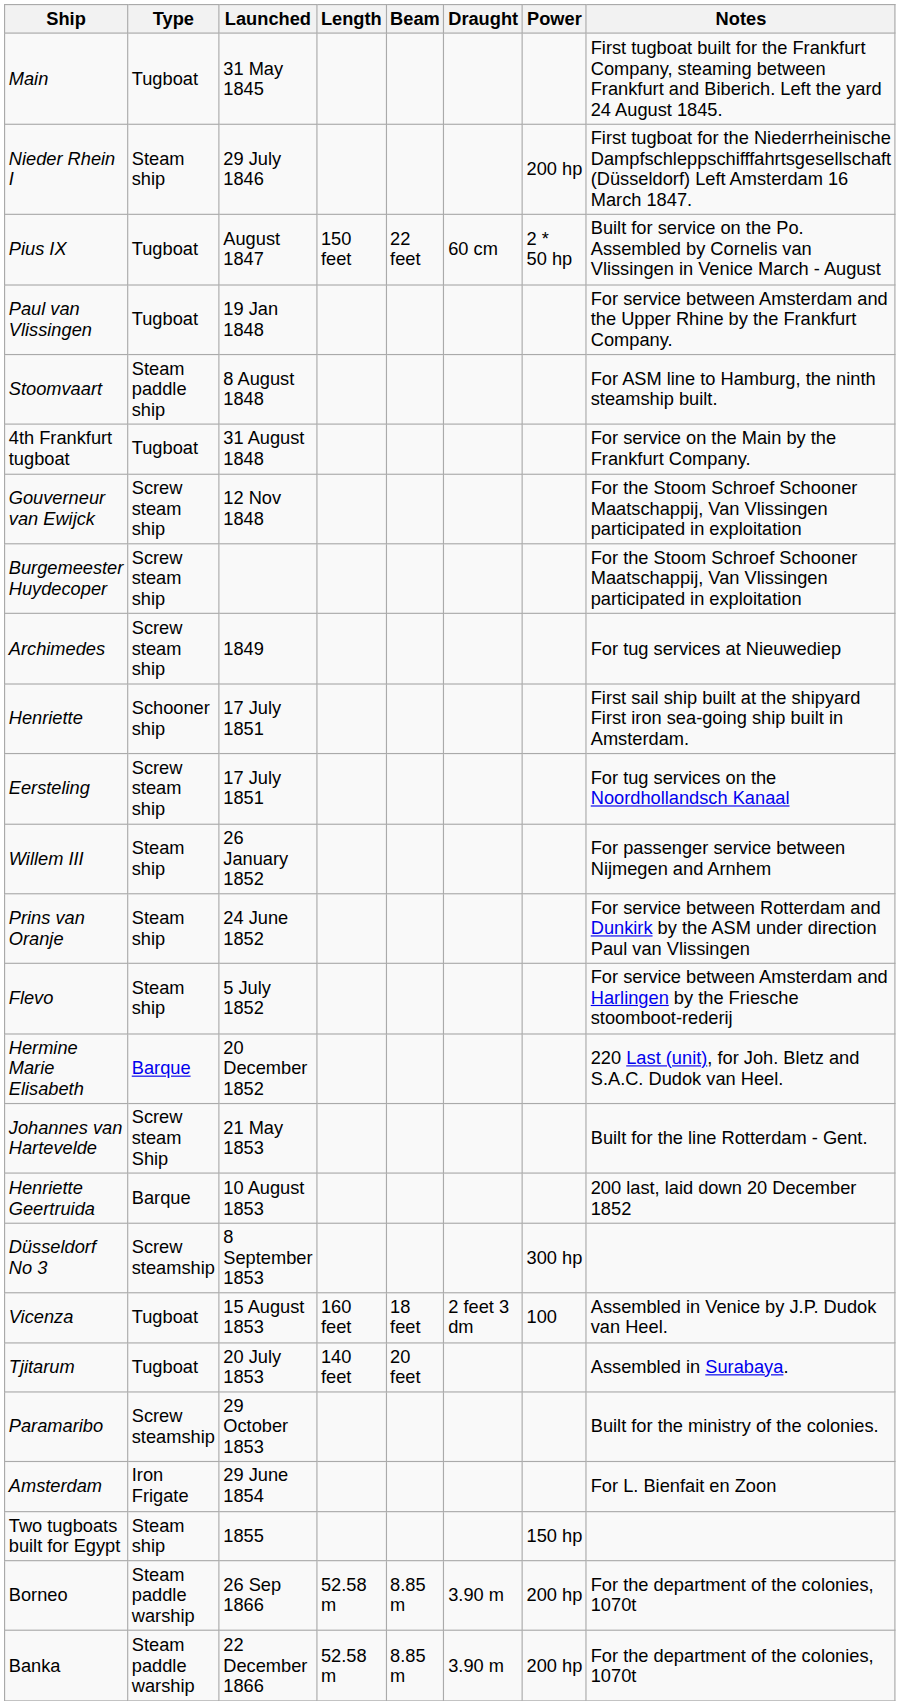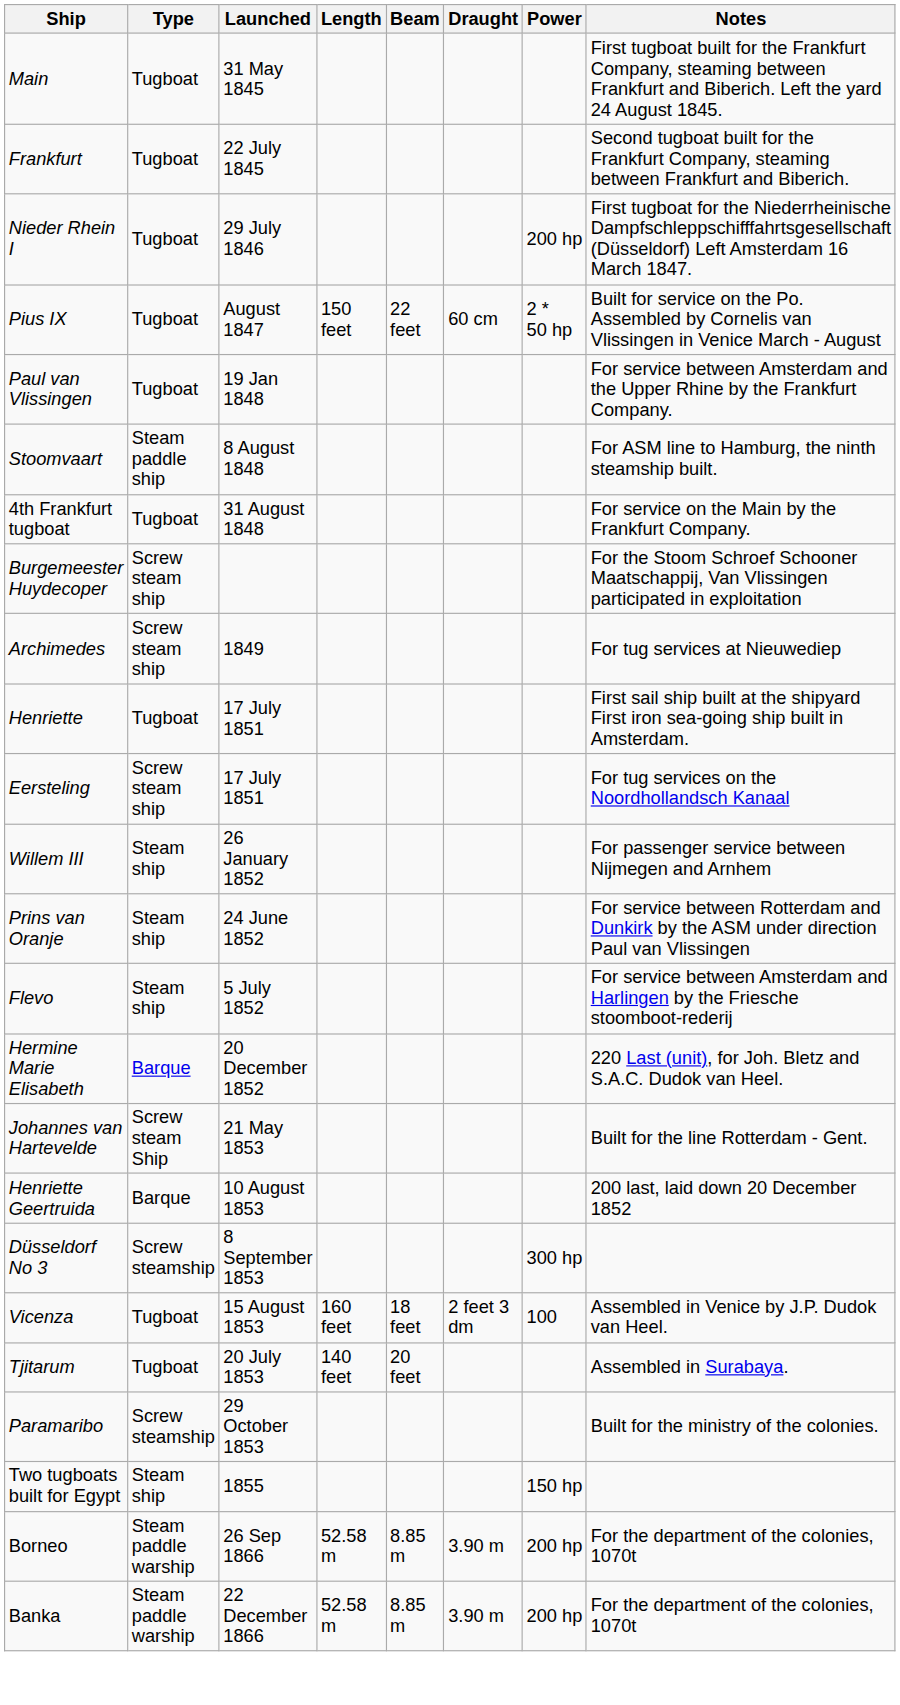+ row: Frankfurt | Tugboat | 22 July 1845 | Second tugboat built for the Frankfurt Company, steaming between Frankfurt and Biberich.
Nieder Rhein I | Type: Steam ship -> Tugboat
- row: Gouverneur van Ewijck | Screw steam ship | 12 Nov 1848 | For the Stoom Schroef Schooner Maatschappij, Van Vlissingen participated in exploitation
Henriette | Type: Schooner ship -> Tugboat
- row: Amsterdam | Iron Frigate | 29 June 1854 | For L. Bienfait en Zoon
